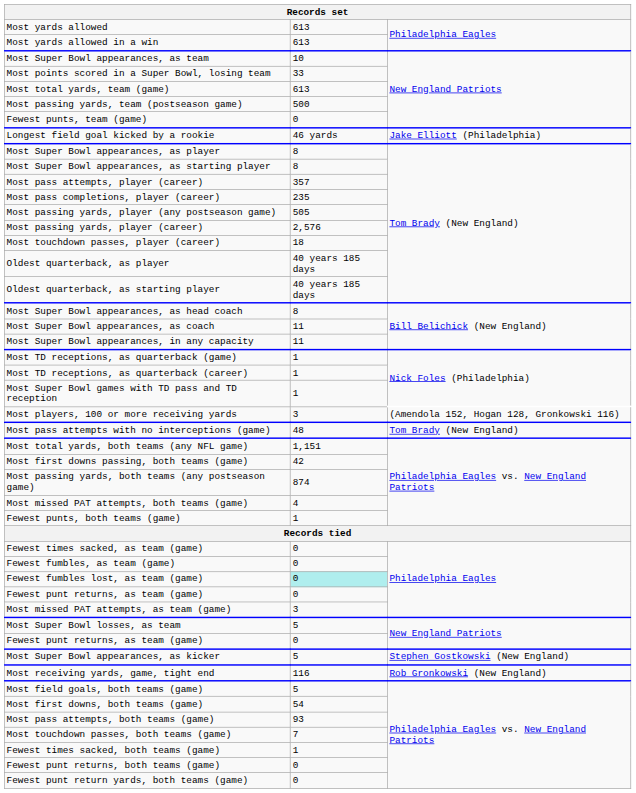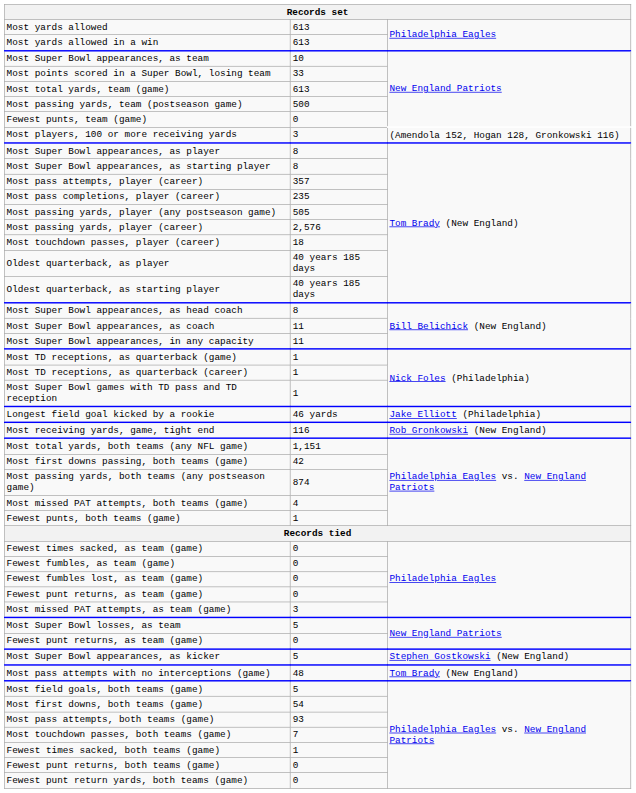rows swapped: Most players, 100 or more receiving yards <-> Longest field goal kicked by a rookie
rows swapped: Most receiving yards, game, tight end <-> Most pass attempts with no interceptions (game)
Fewest fumbles lost, as team (game) | column 2: paleturquoise background -> no background
